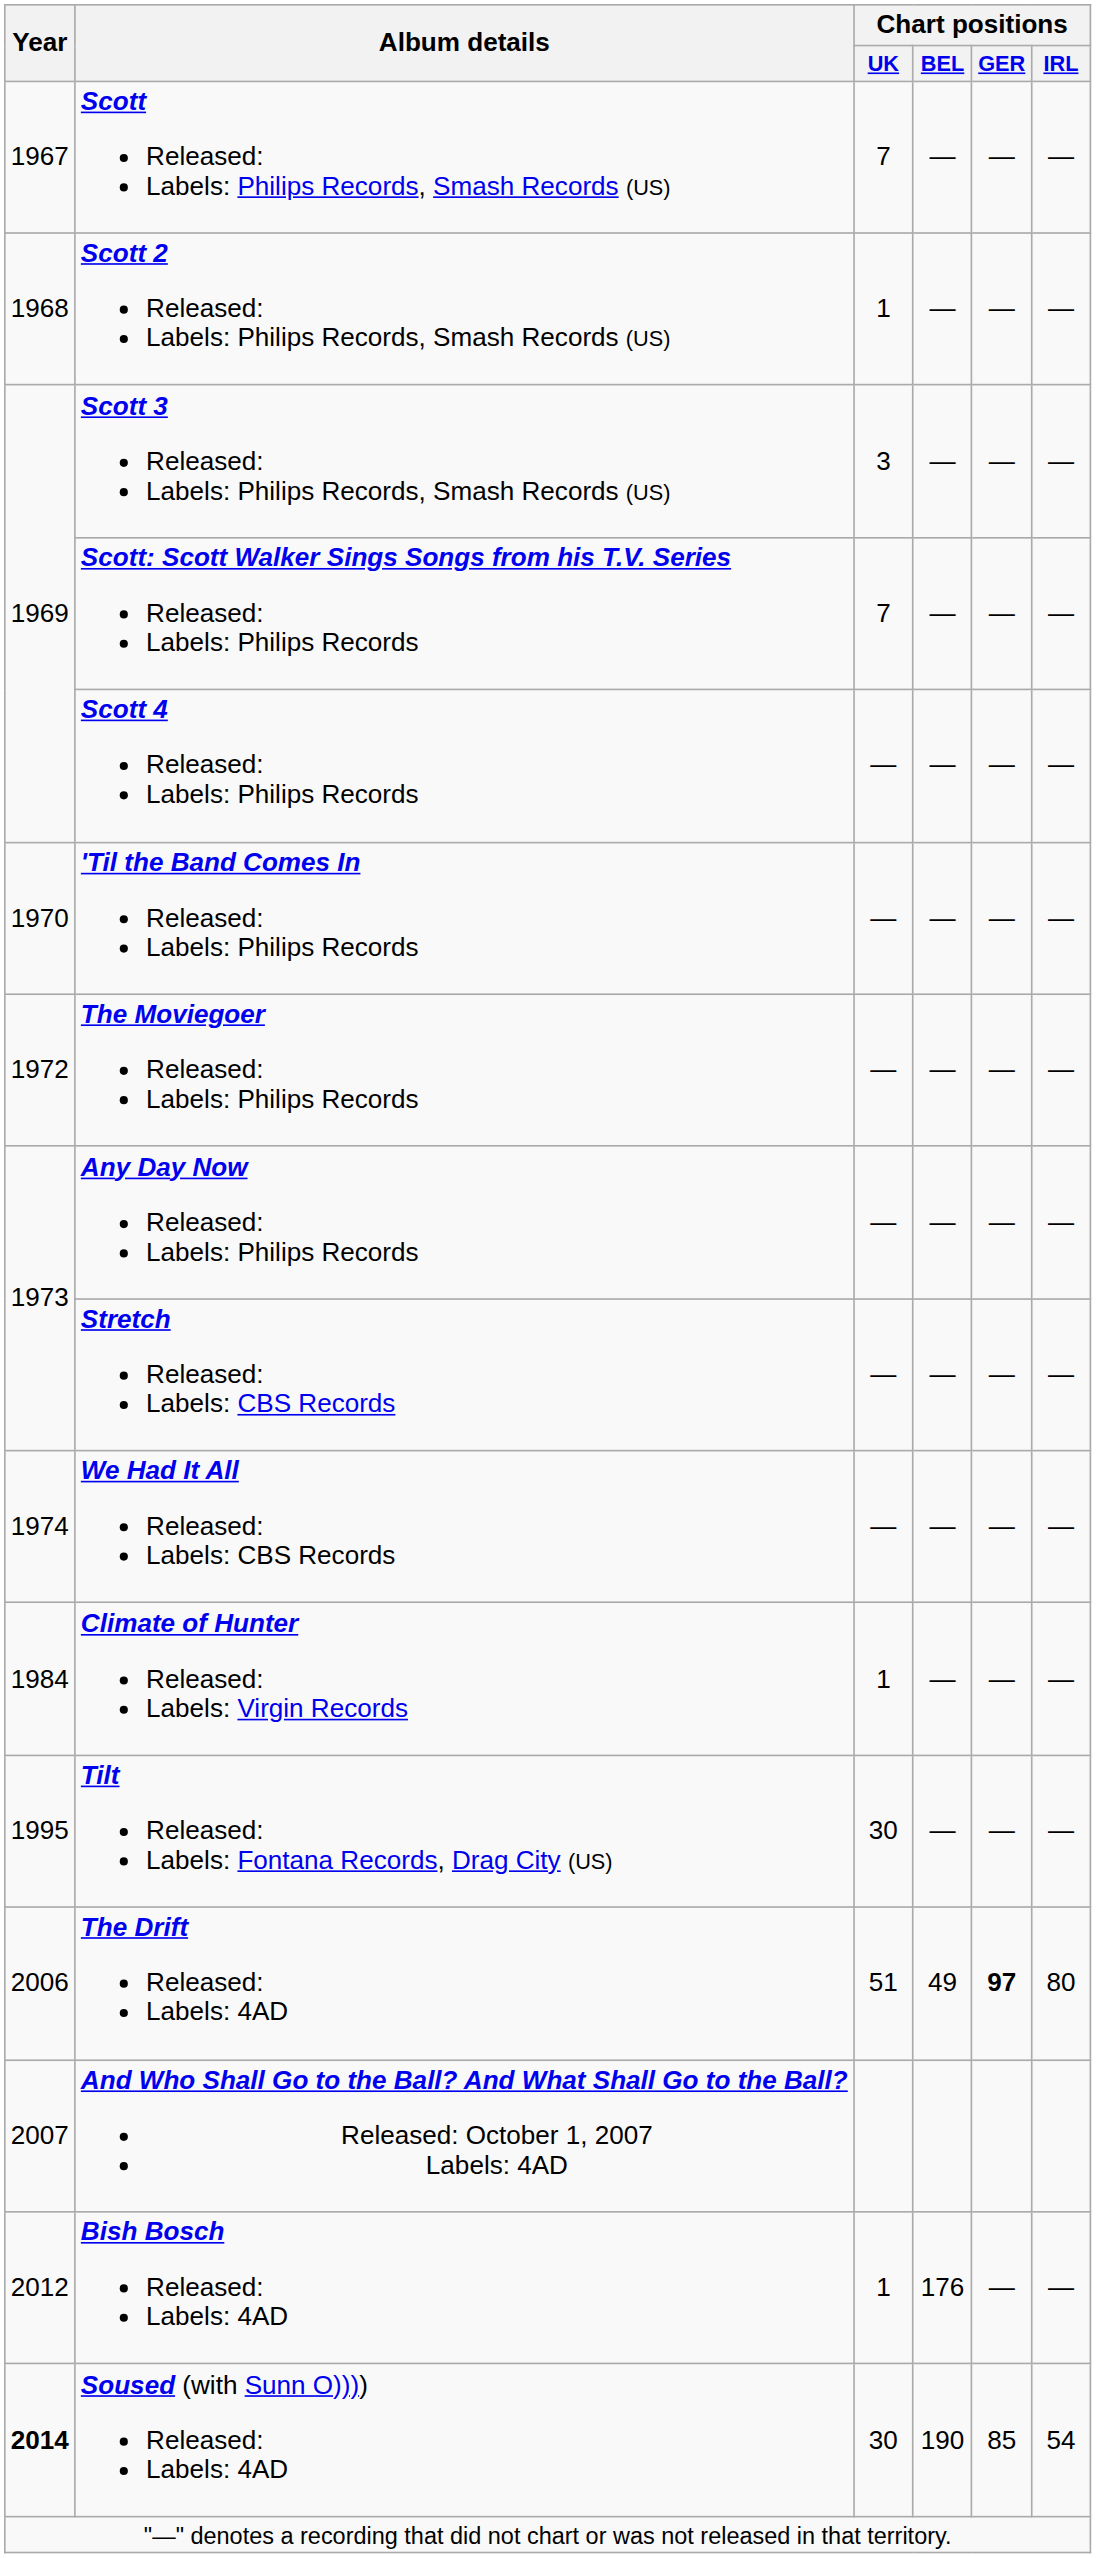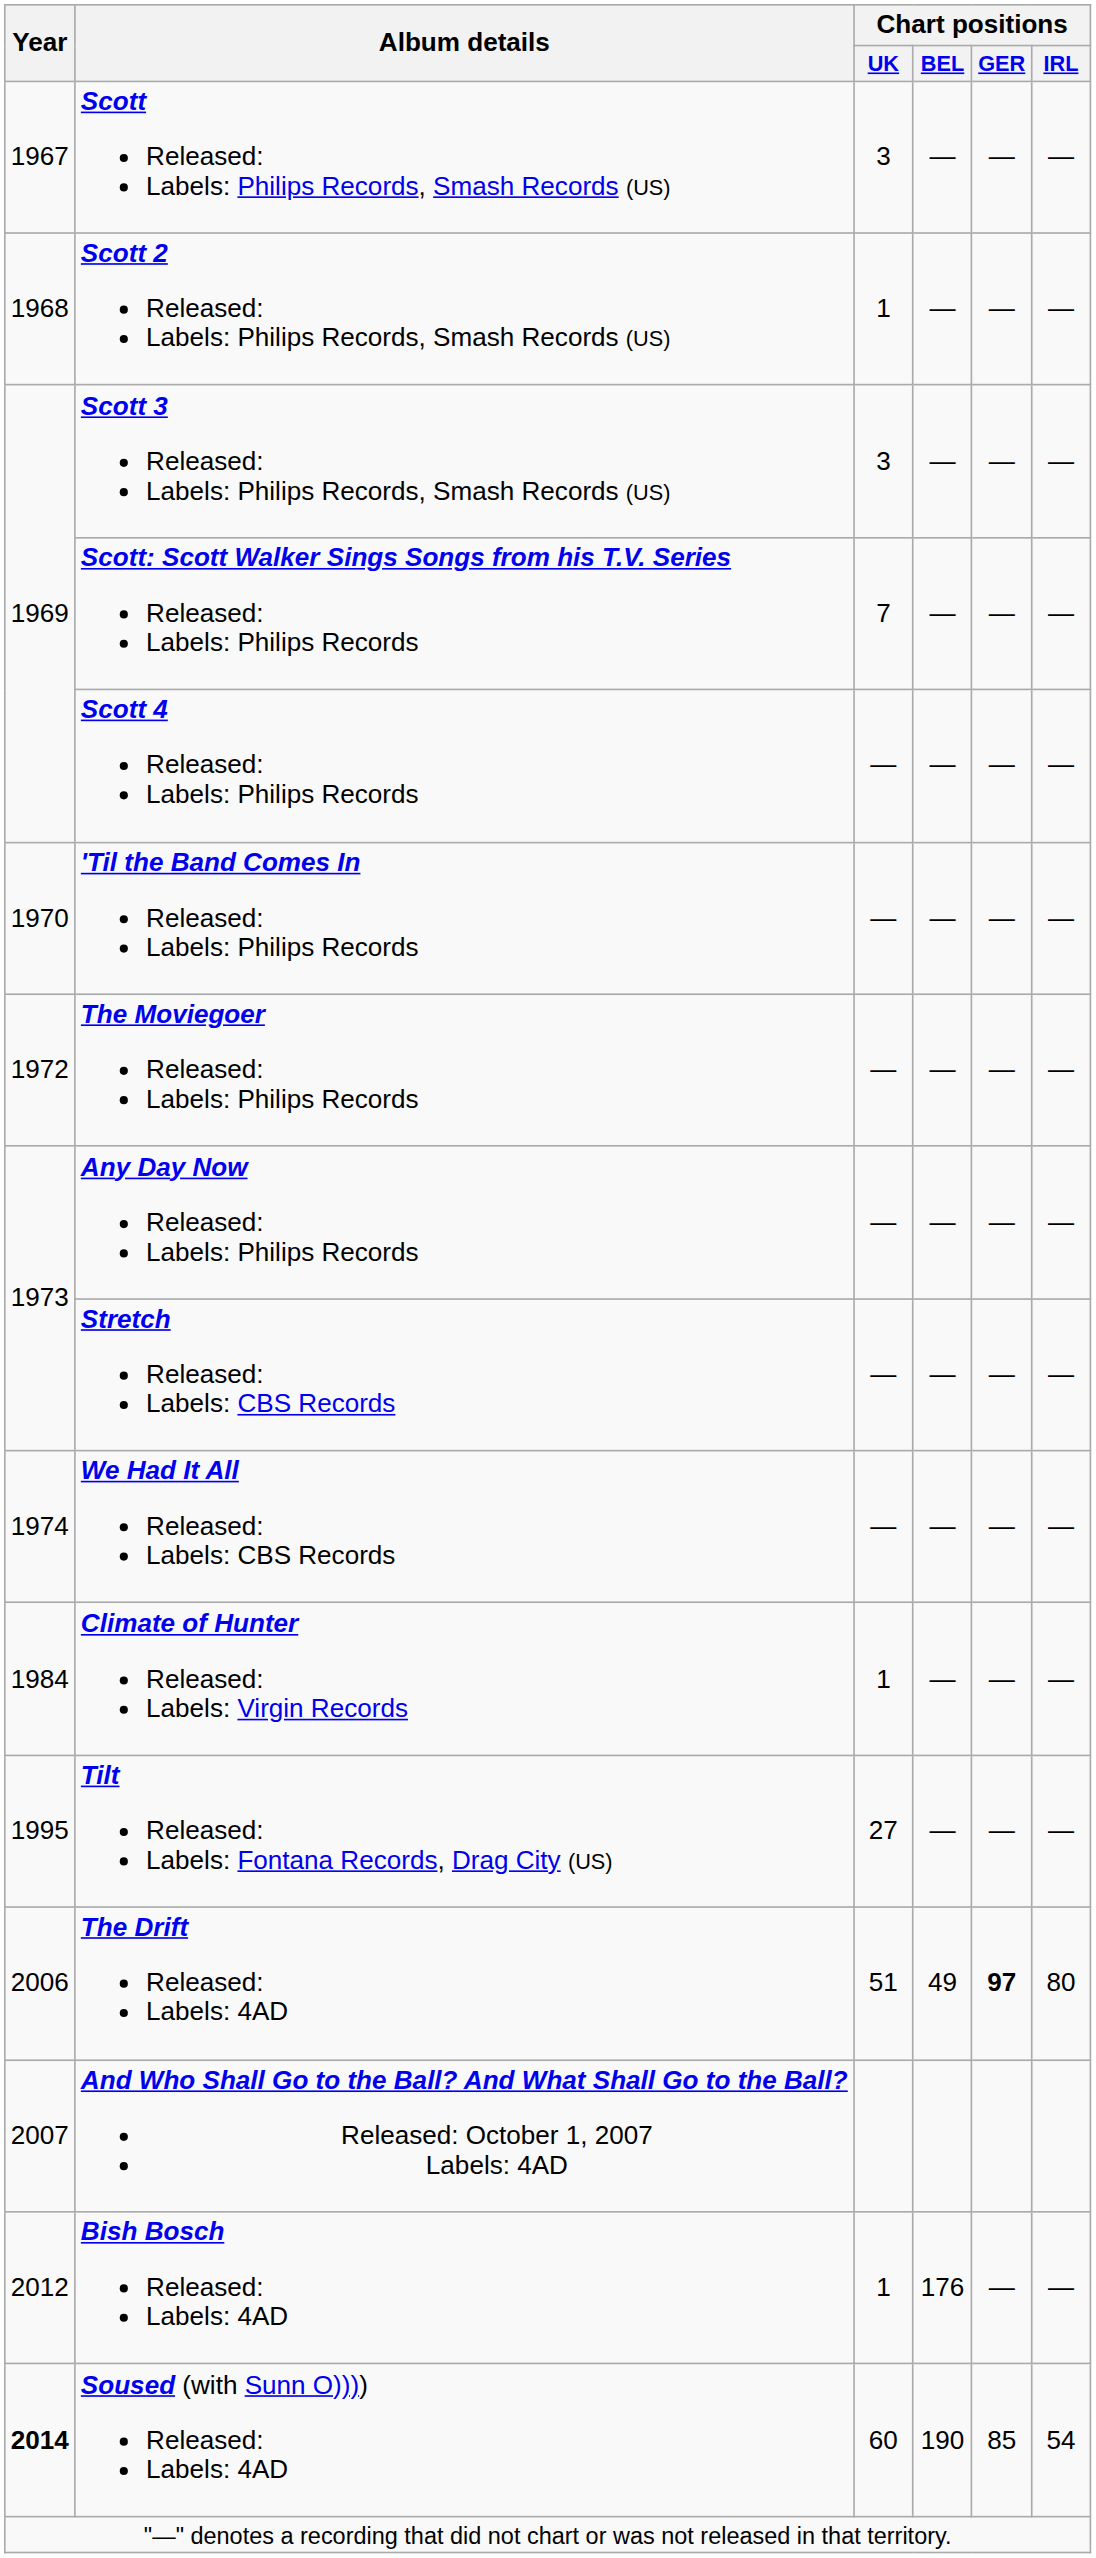Scott Released: Labels: Philips Records, Smash Records (US) | Chart positions / UK: 7 -> 3
Tilt Released: Labels: Fontana Records, Drag City (US) | Chart positions / UK: 30 -> 27
Soused (with Sunn O)))) Released: Labels: 4AD | Chart positions / UK: 30 -> 60
